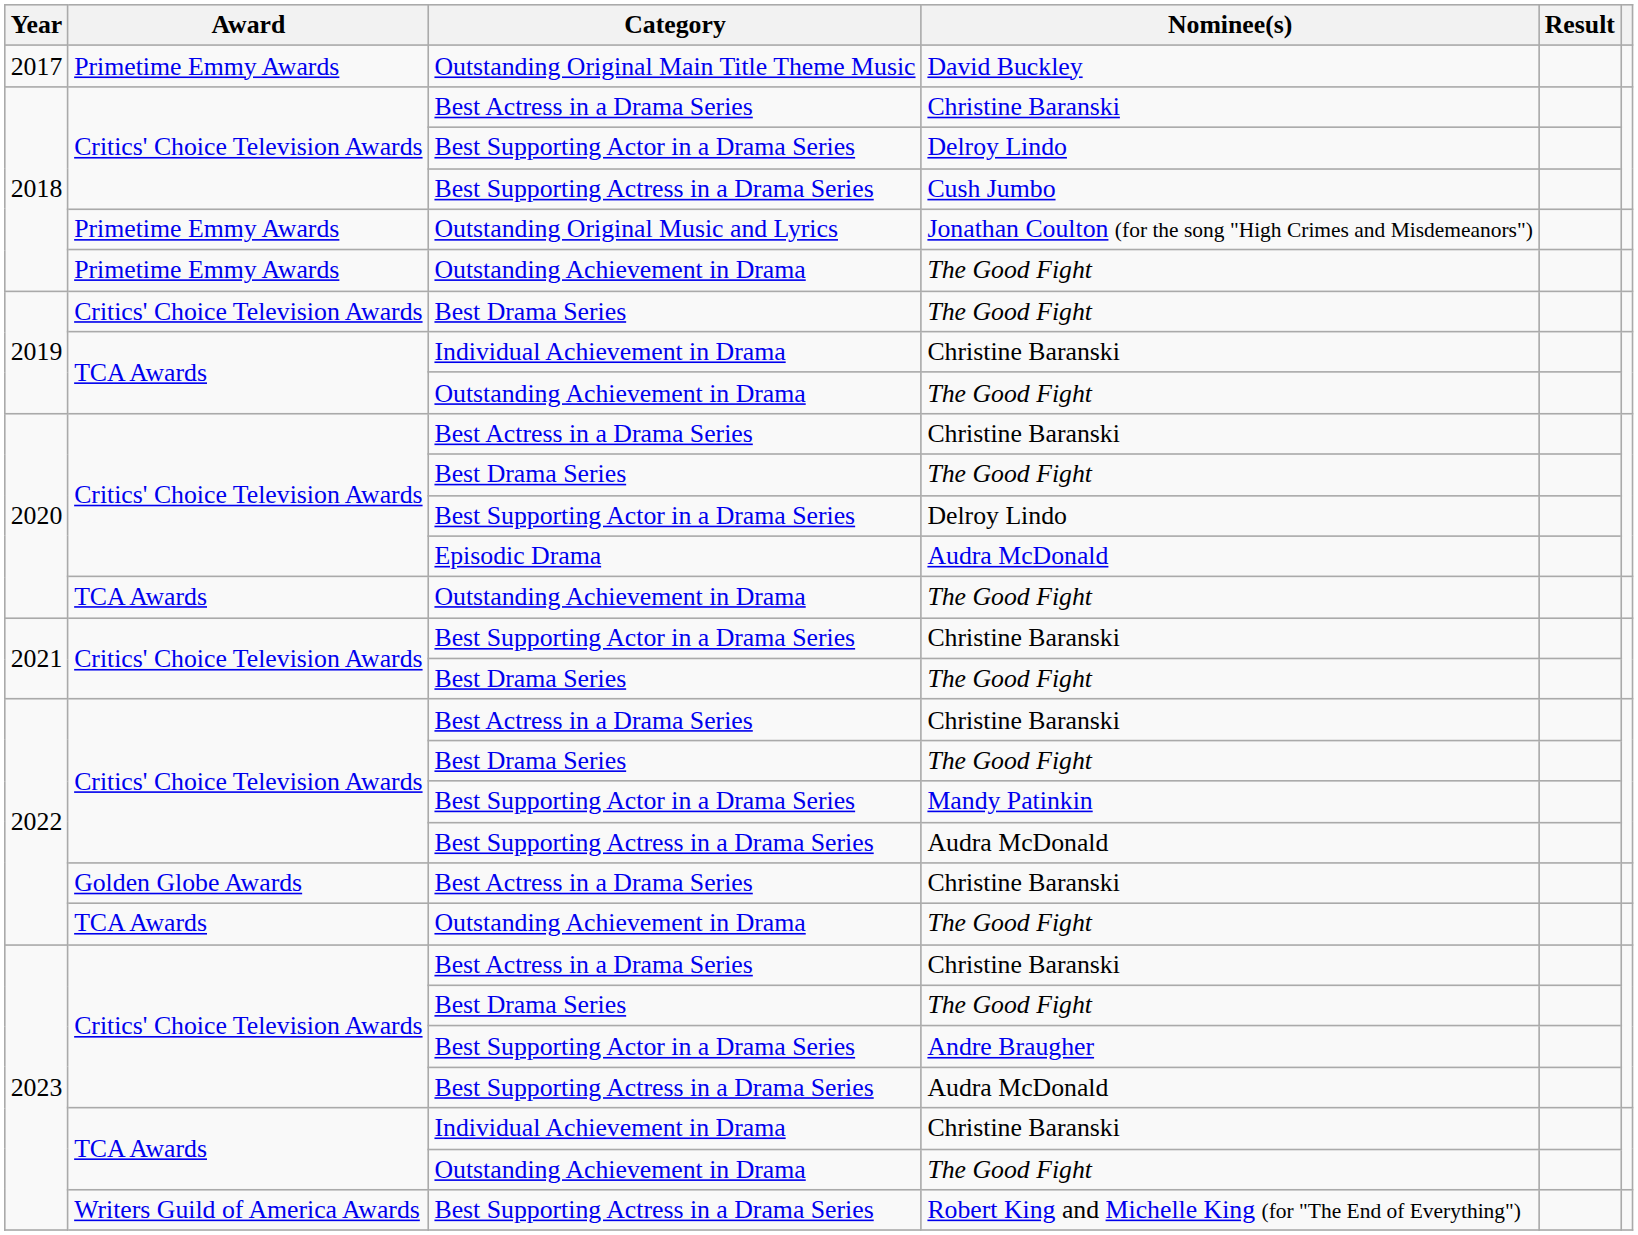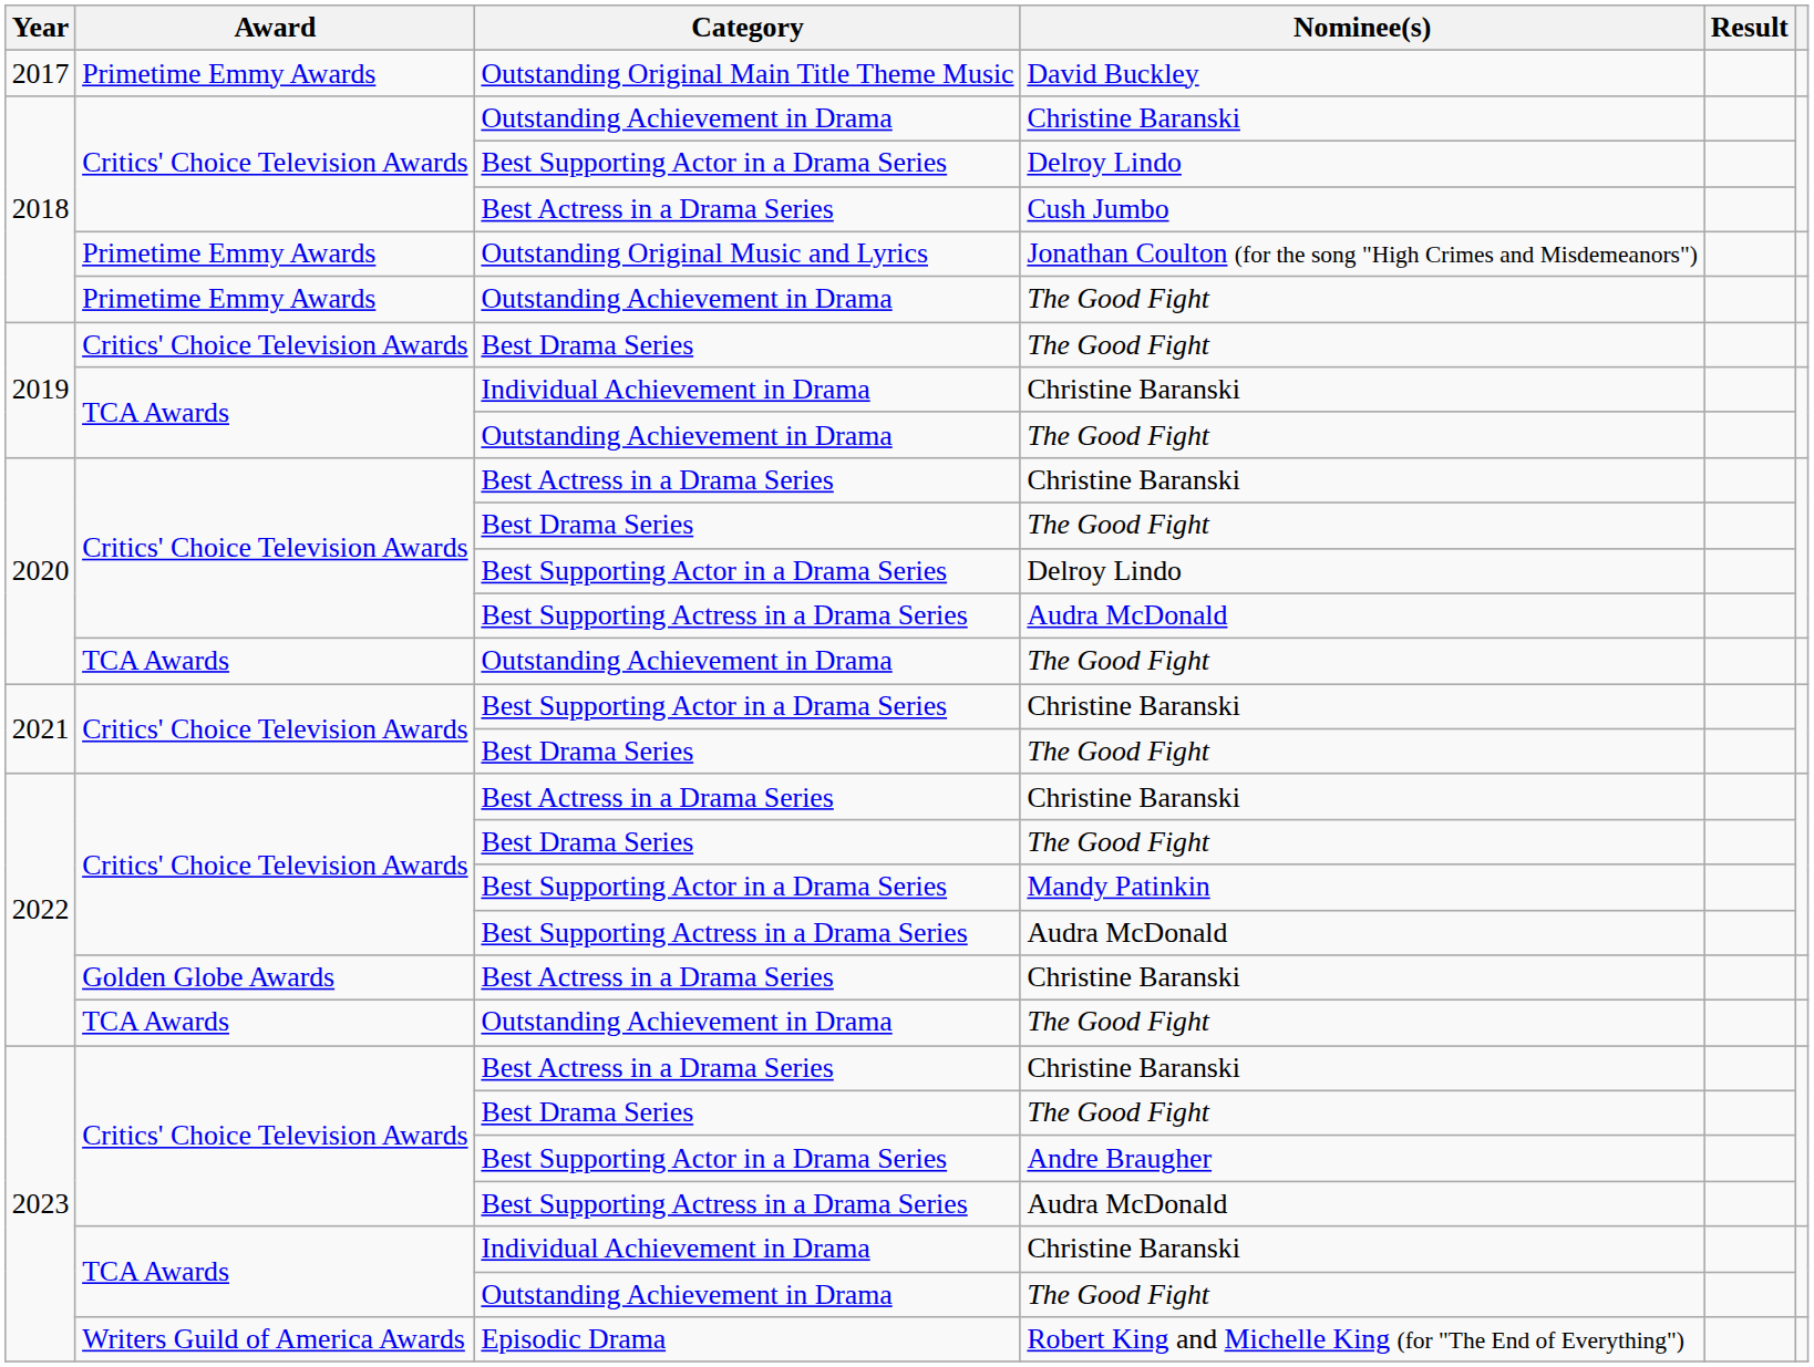2018 / Christine Baranski | Category: Best Actress in a Drama Series -> Outstanding Achievement in Drama
Cush Jumbo | Category: Best Supporting Actress in a Drama Series -> Best Actress in a Drama Series
2020 / Audra McDonald | Category: Episodic Drama -> Best Supporting Actress in a Drama Series
Robert King and Michelle King (for "The End of Everything") | Category: Best Supporting Actress in a Drama Series -> Episodic Drama
